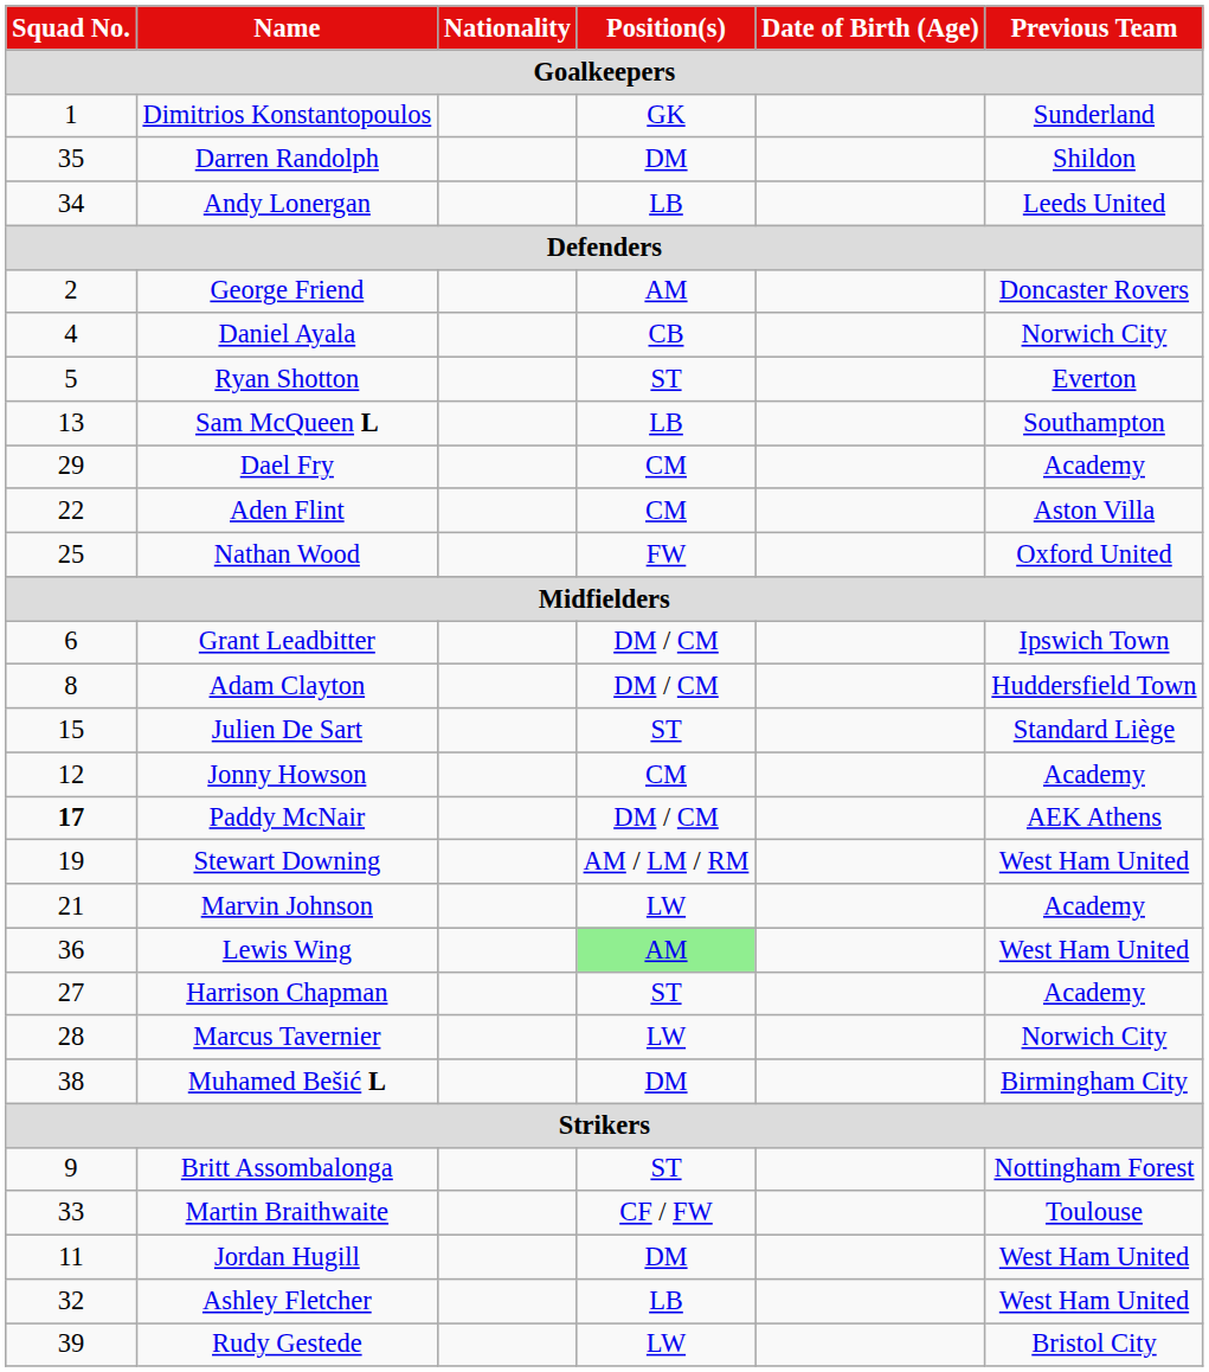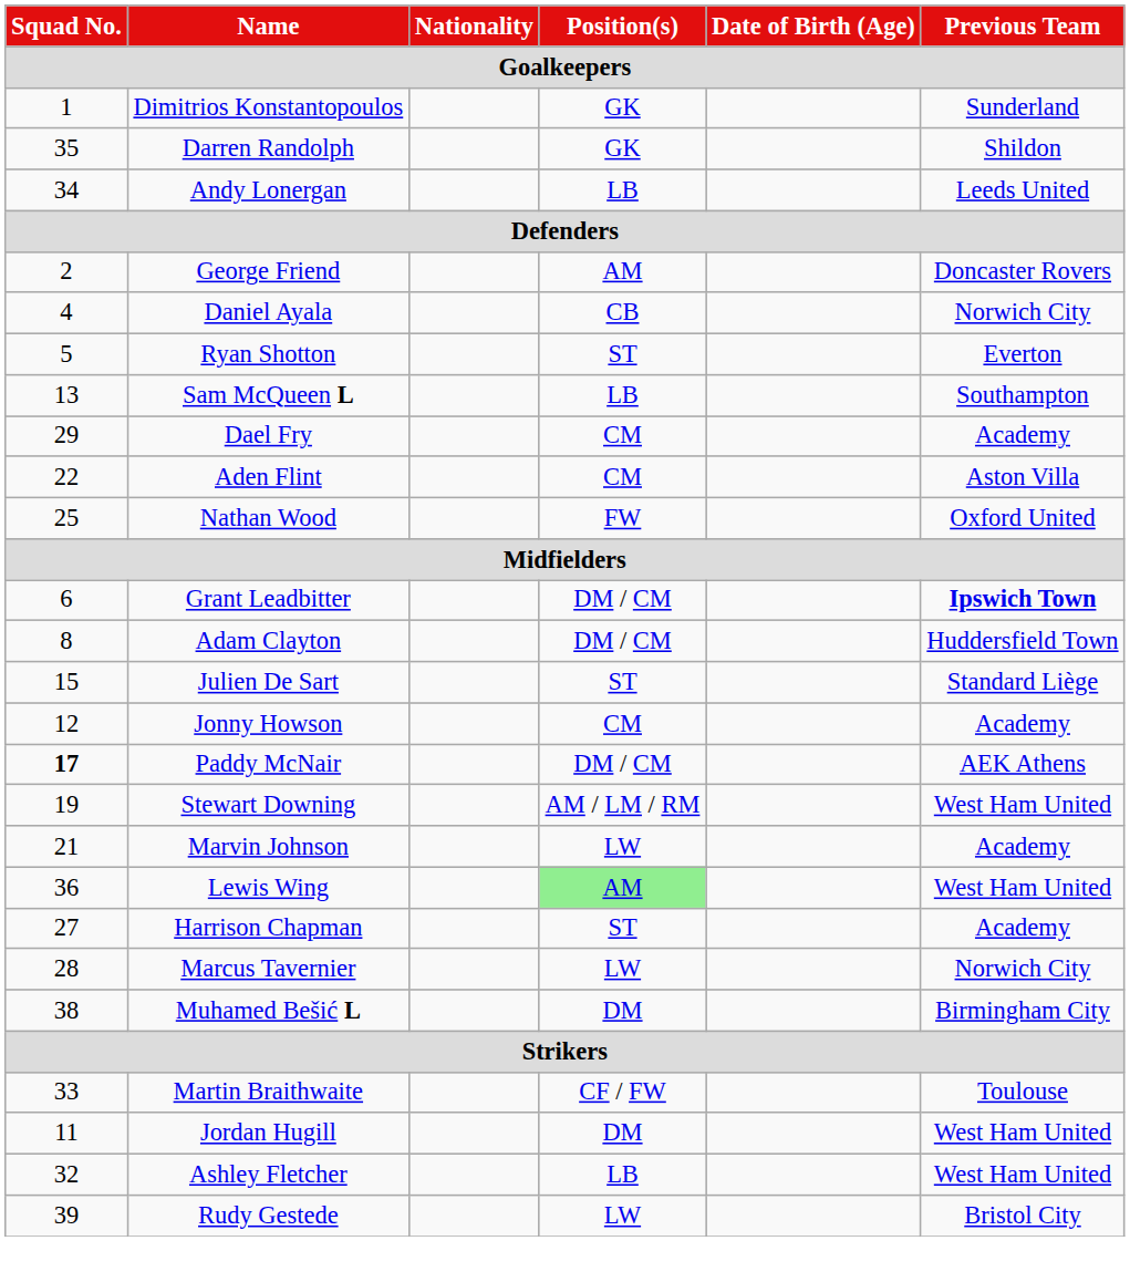Darren Randolph | Position(s): DM -> GK
Grant Leadbitter | Previous Team: normal -> bold
- row: 9 | Britt Assombalonga | ST | Nottingham Forest
